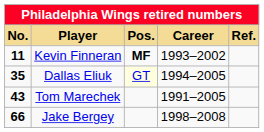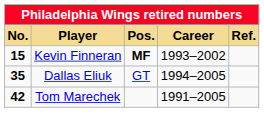Kevin Finneran | No.: 11 -> 15
Dallas Eliuk | Pos.: lightyellow background -> no background
Tom Marechek | No.: 43 -> 42
- row: 66 | Jake Bergey | 1998–2008
